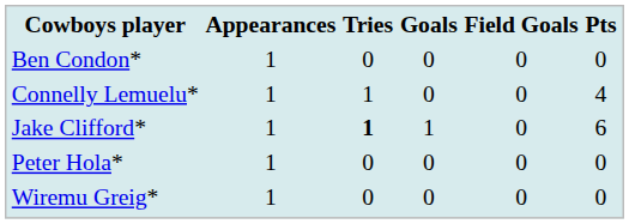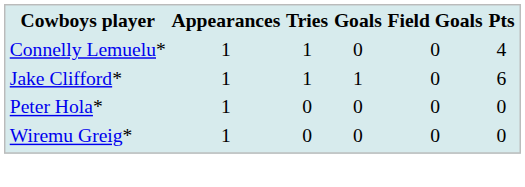- row: Ben Condon* | 1 | 0 | 0 | 0 | 0
Jake Clifford* | Tries: bold -> normal
